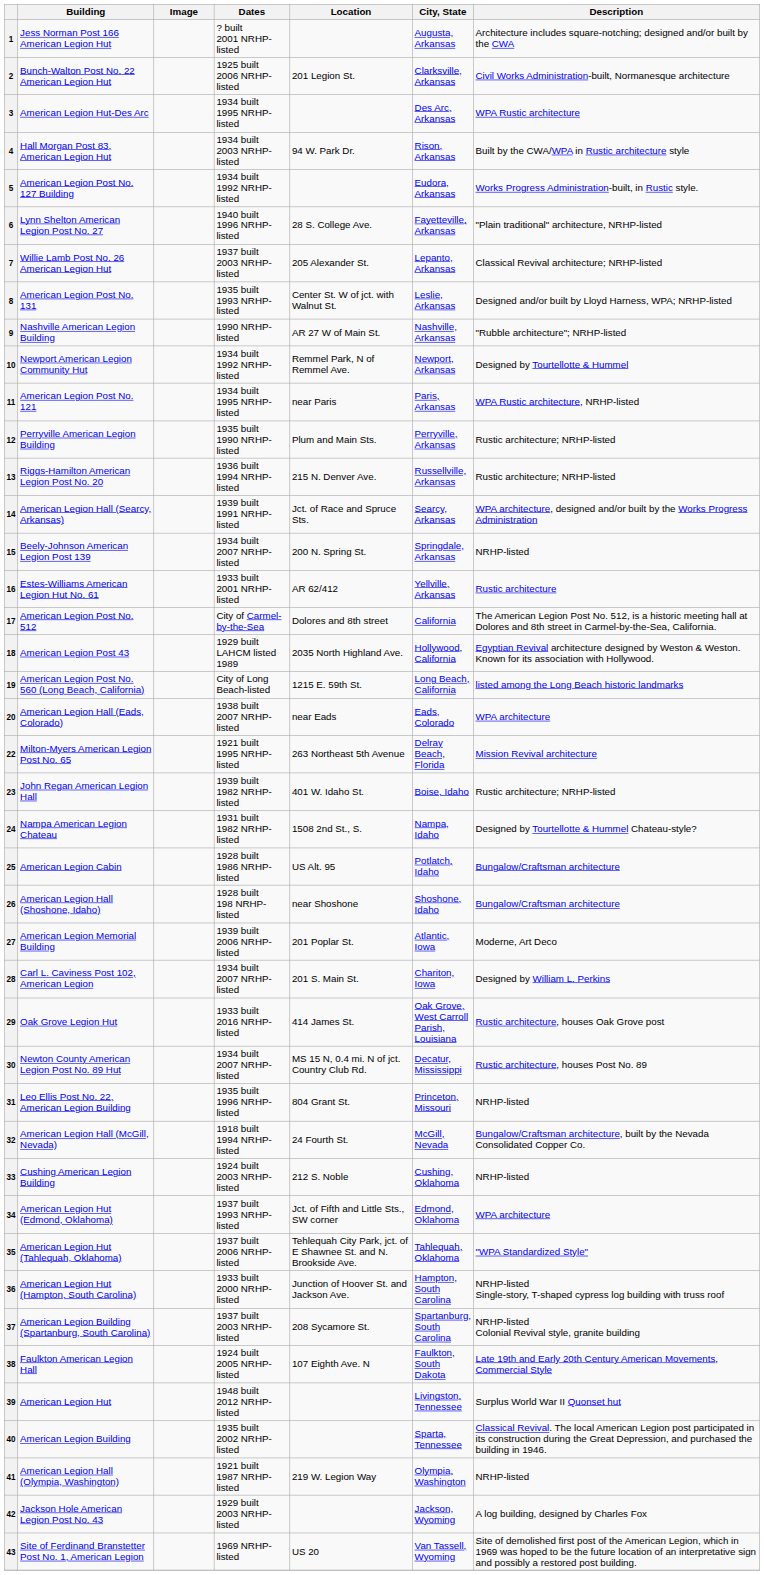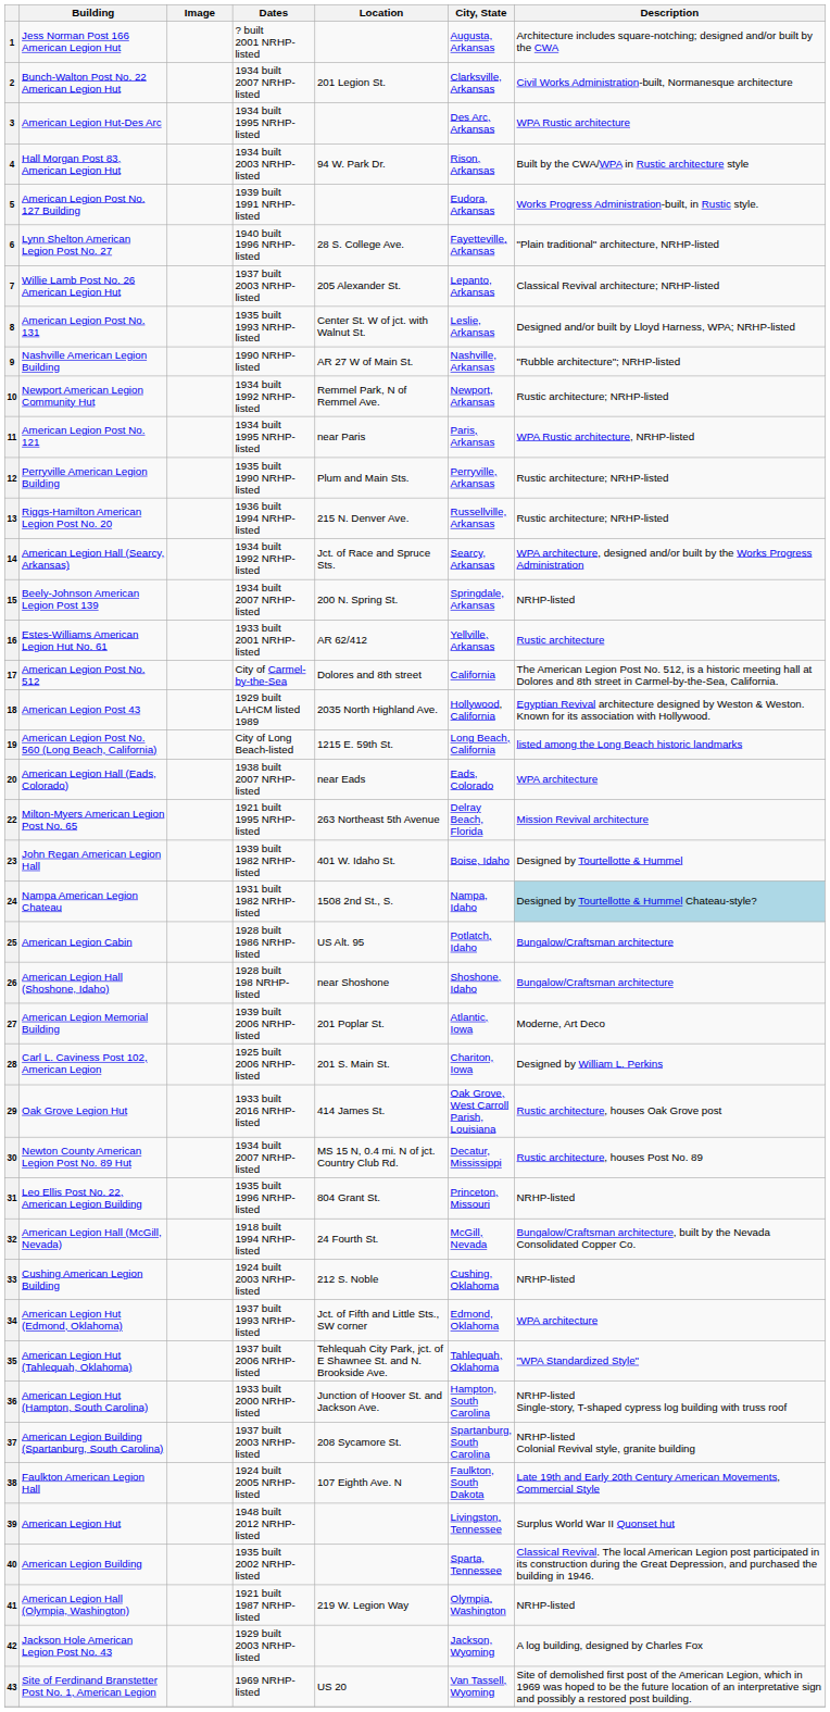2 | Dates: 1925 built 2006 NRHP-listed -> 1934 built 2007 NRHP-listed
5 | Dates: 1934 built 1992 NRHP-listed -> 1939 built 1991 NRHP-listed
10 | Description: Designed by Tourtellotte & Hummel -> Rustic architecture; NRHP-listed
14 | Dates: 1939 built 1991 NRHP-listed -> 1934 built 1992 NRHP-listed
23 | Description: Rustic architecture; NRHP-listed -> Designed by Tourtellotte & Hummel
24 | Description: no background -> lightblue background
28 | Dates: 1934 built 2007 NRHP-listed -> 1925 built 2006 NRHP-listed
